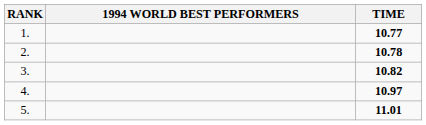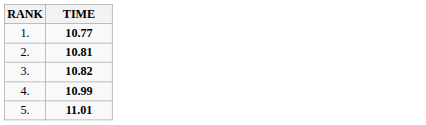- column: 1994 WORLD BEST PERFORMERS
2. | TIME: 10.78 -> 10.81
4. | TIME: 10.97 -> 10.99
